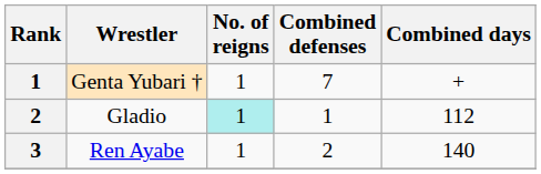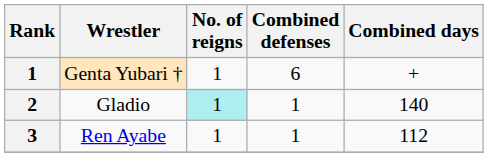Genta Yubari † | Combined defenses: 7 -> 6
Gladio | Combined days: 112 -> 140
Ren Ayabe | Combined defenses: 2 -> 1
Ren Ayabe | Combined days: 140 -> 112
